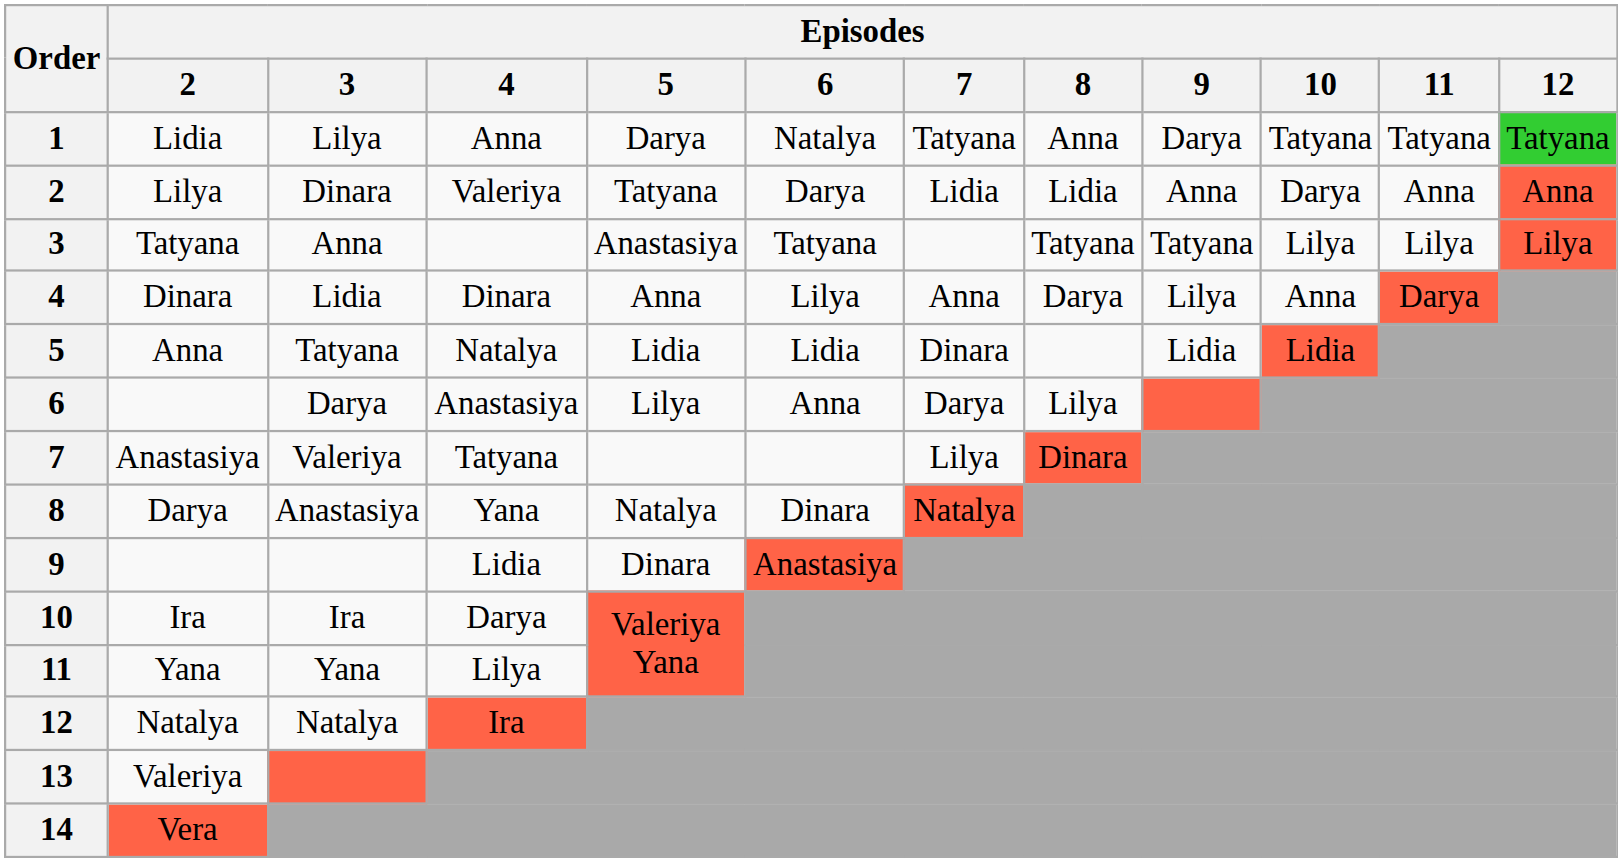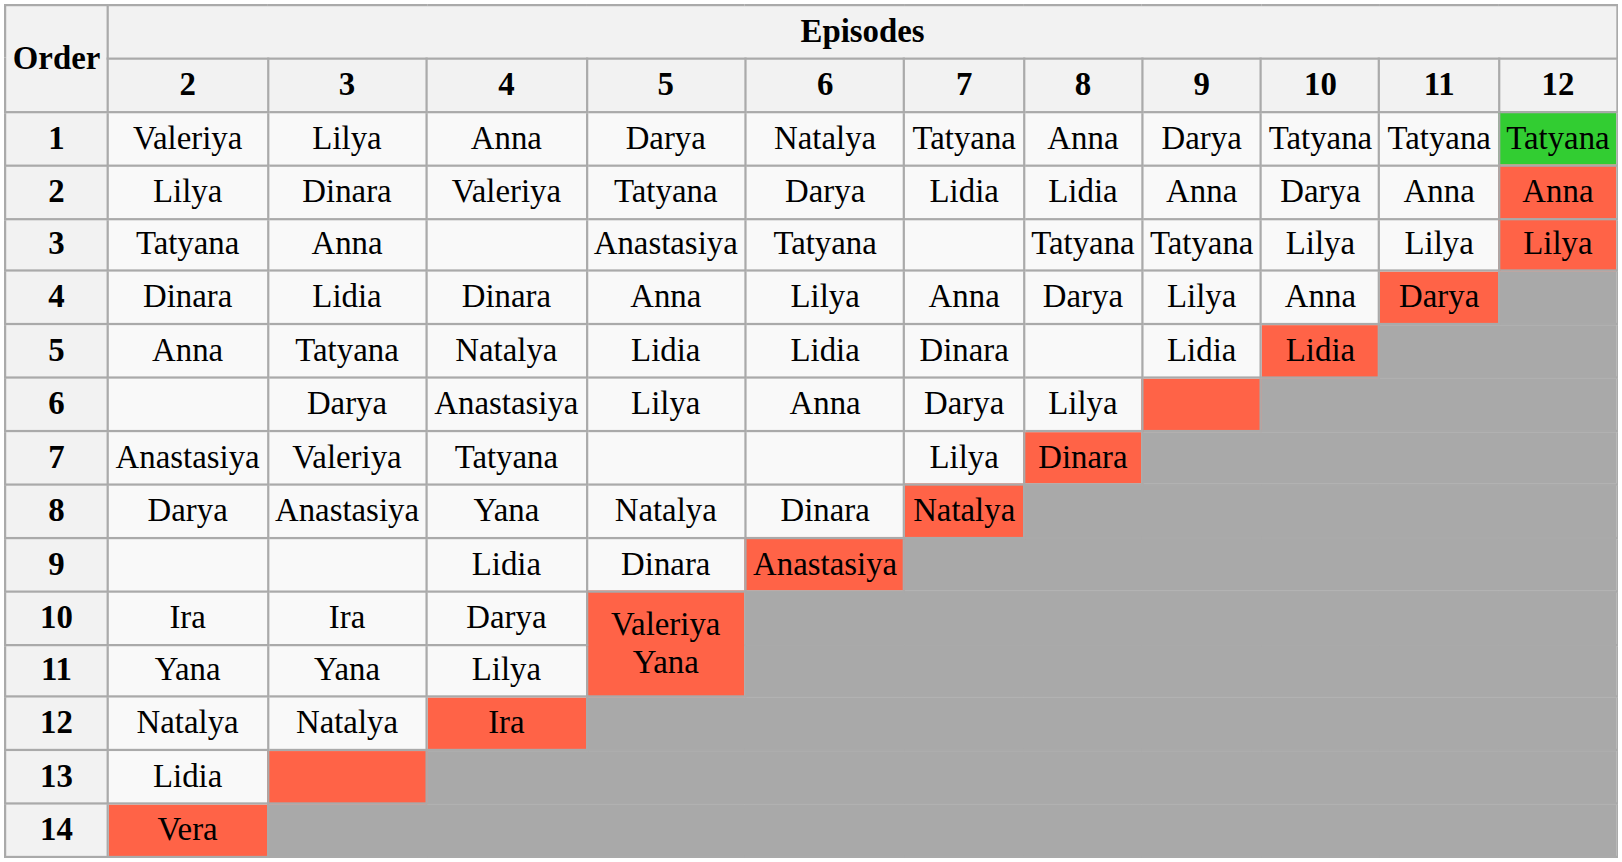1 | Episodes / 2: Lidia -> Valeriya
13 | Episodes / 2: Valeriya -> Lidia
